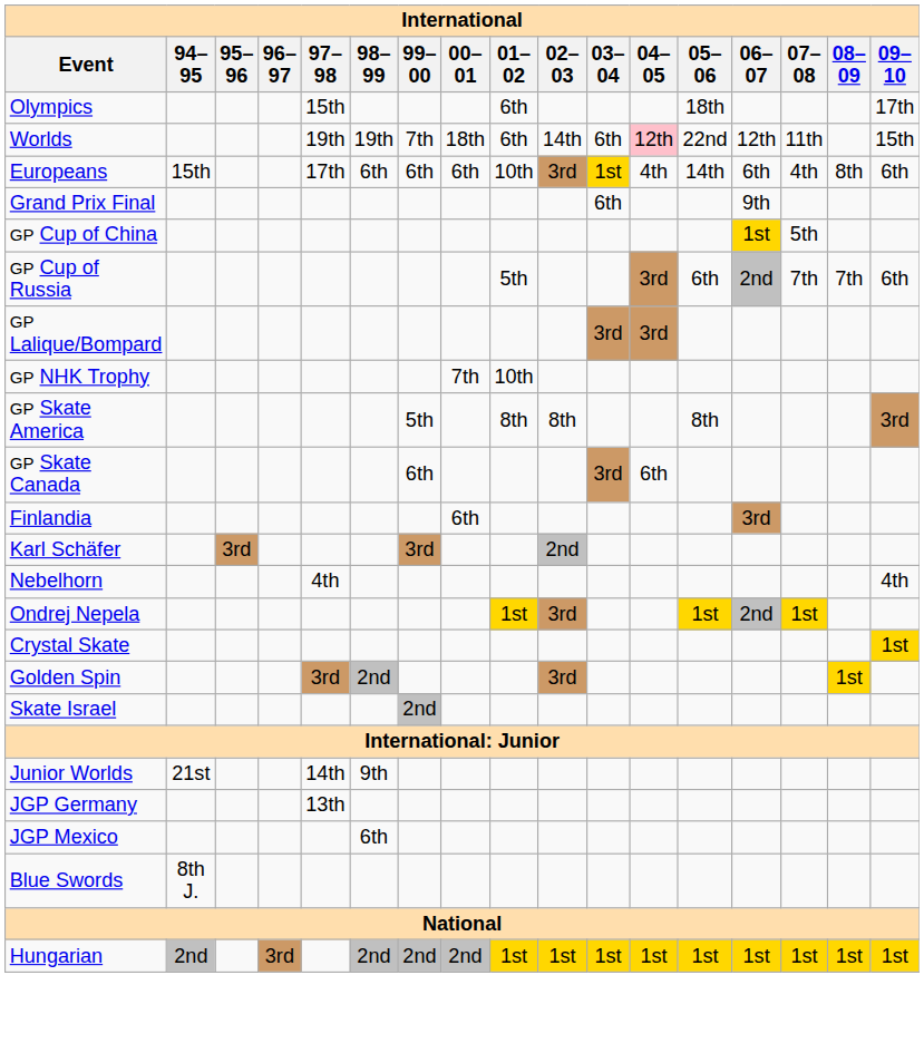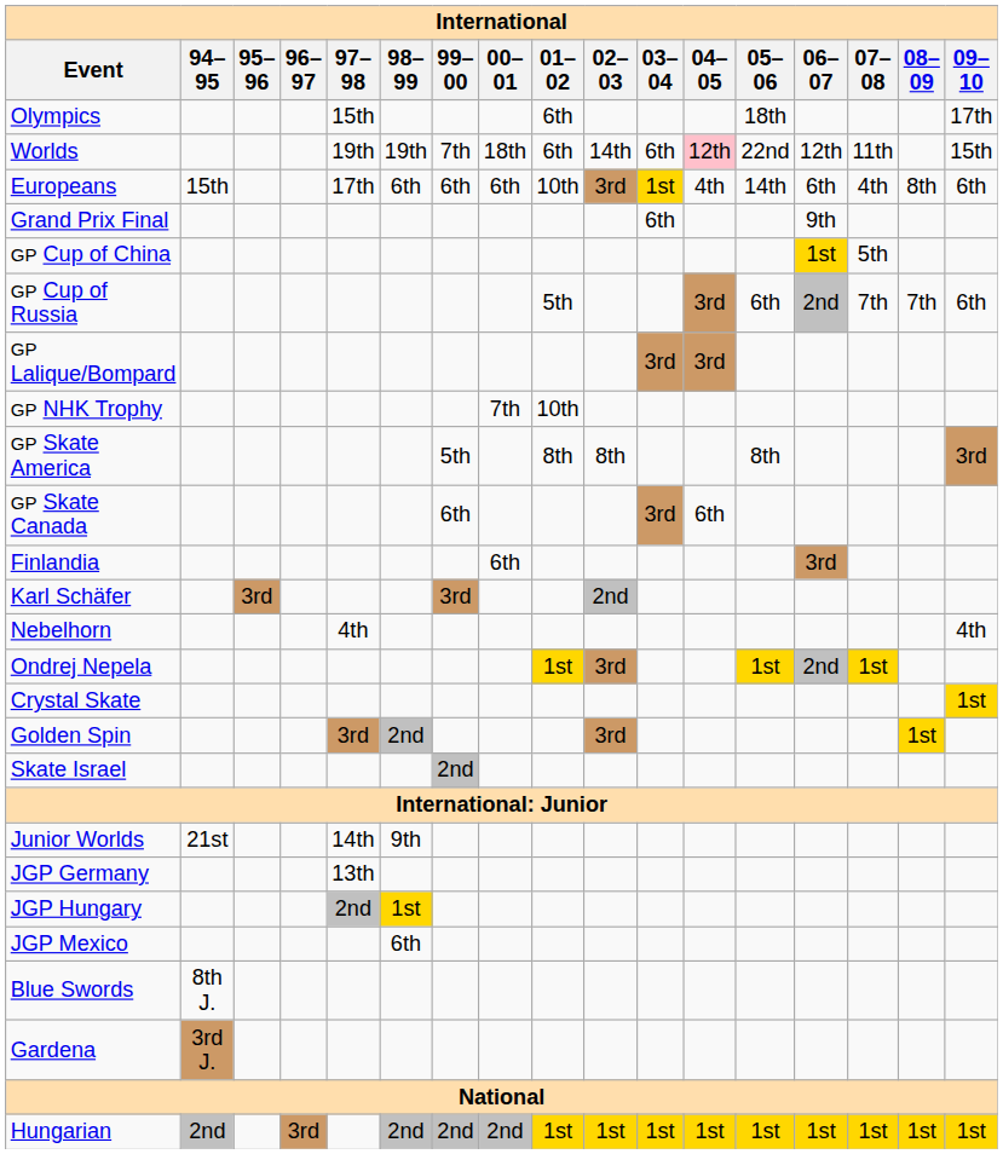+ row: JGP Hungary | 2nd | 1st
+ row: Gardena | 3rd J.
